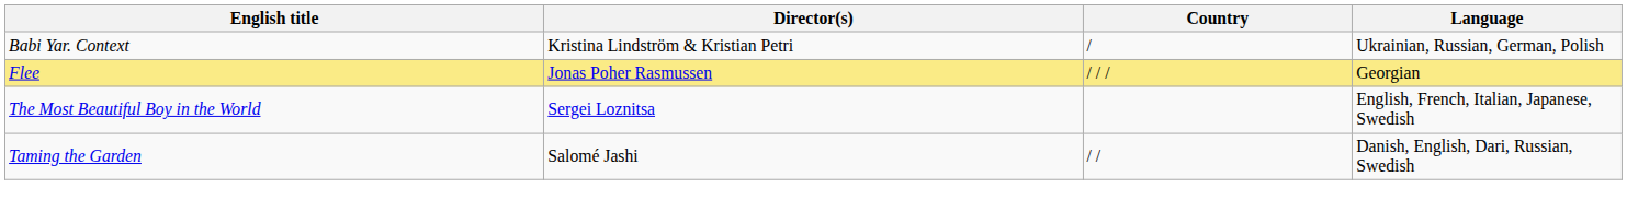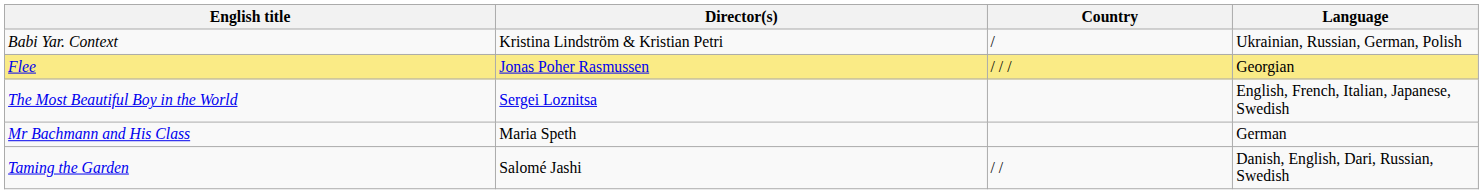+ row: Mr Bachmann and His Class | Maria Speth | German
